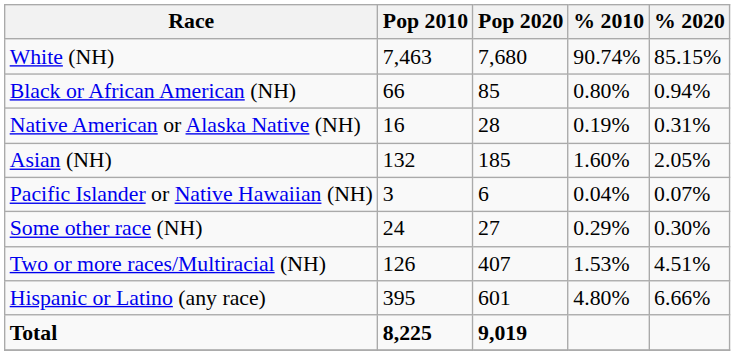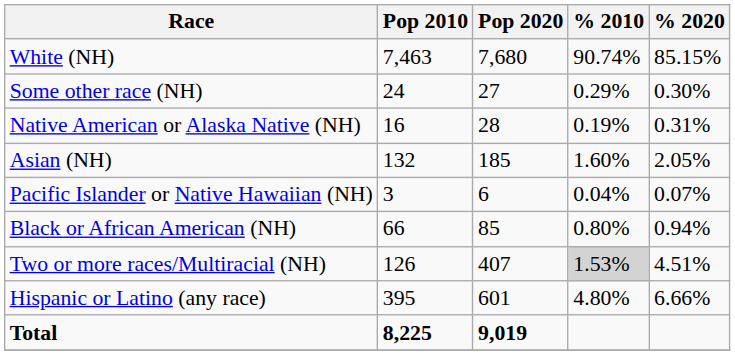rows swapped: Black or African American (NH) <-> Some other race (NH)
Two or more races/Multiracial (NH) | % 2010: no background -> lightgrey background
